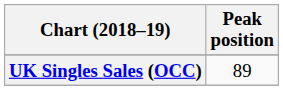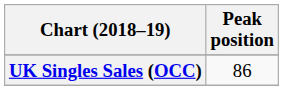UK Singles Sales (OCC) | Peak position: 89 -> 86
